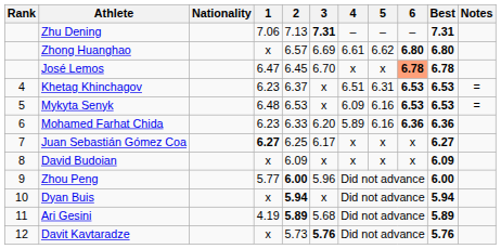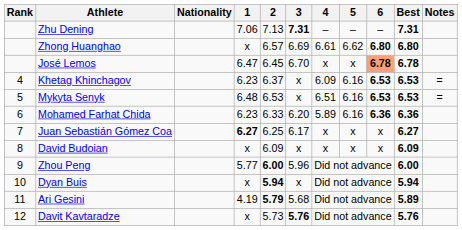Khetag Khinchagov | 4: 6.51 -> 6.09
Khetag Khinchagov | 5: 6.31 -> 6.16
Mykyta Senyk | 4: 6.09 -> 6.51
Ari Gesini | 2: 5.89 -> 5.79
